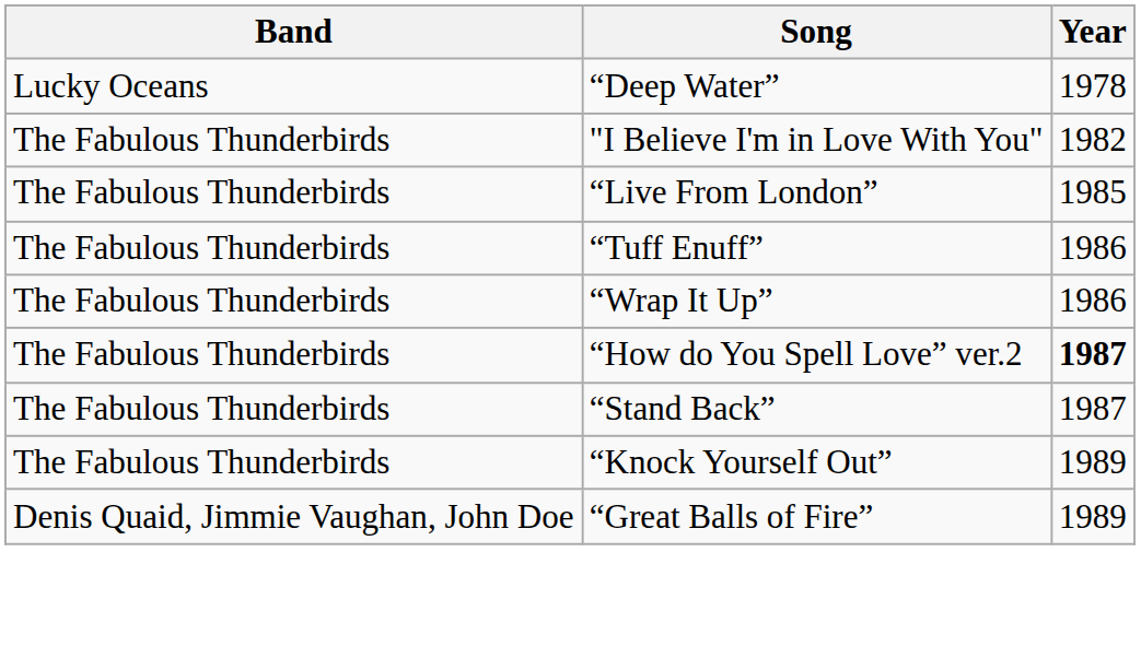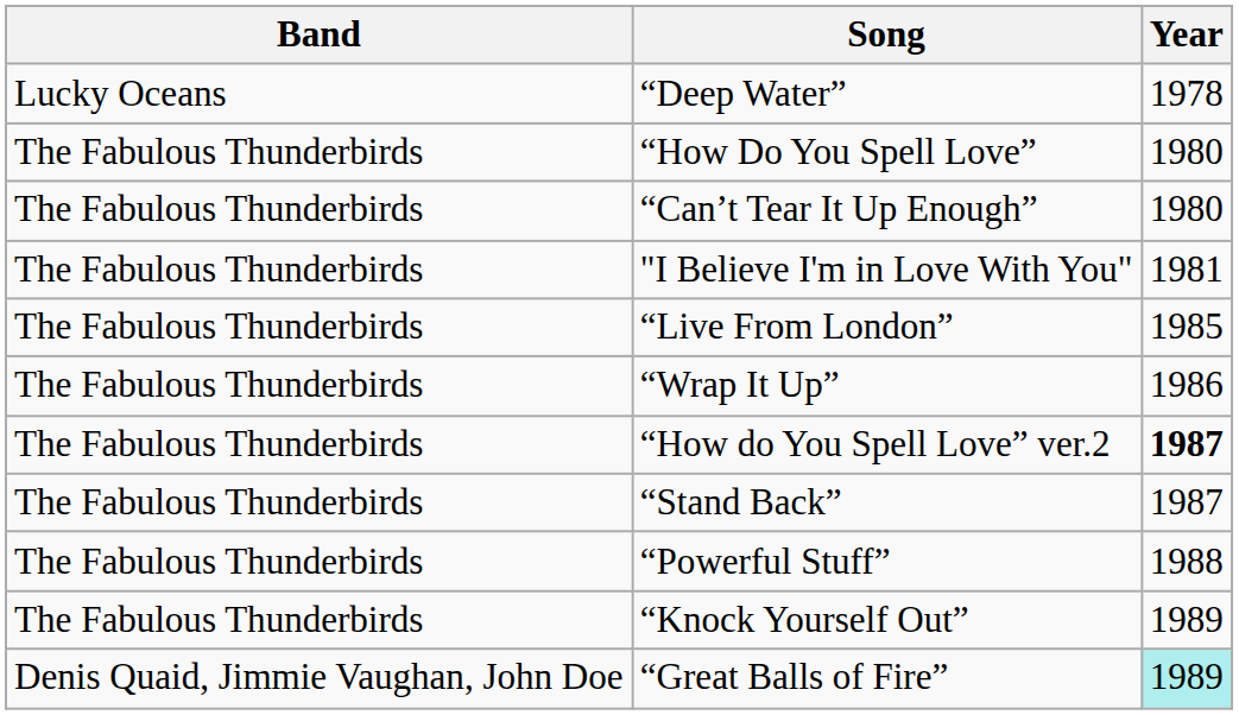+ row: The Fabulous Thunderbirds | “How Do You Spell Love” | 1980
+ row: The Fabulous Thunderbirds | “Can’t Tear It Up Enough” | 1980
"I Believe I'm in Love With You" | Year: 1982 -> 1981
- row: The Fabulous Thunderbirds | “Tuff Enuff” | 1986
+ row: The Fabulous Thunderbirds | “Powerful Stuff” | 1988
“Great Balls of Fire” | Year: no background -> paleturquoise background
